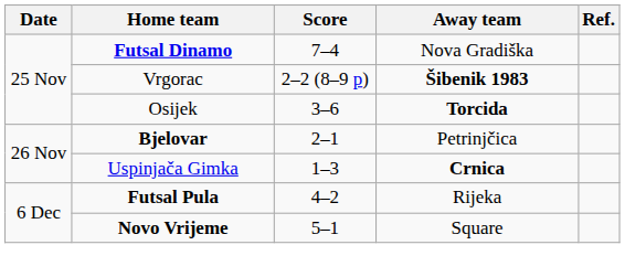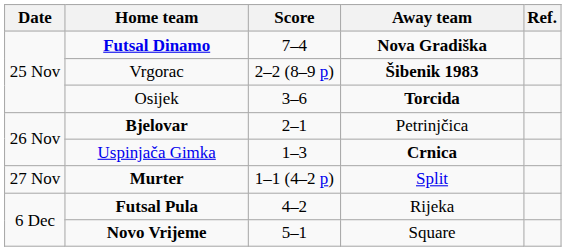Futsal Dinamo | Away team: normal -> bold
+ row: 27 Nov | Murter | 1–1 (4–2 p) | Split
